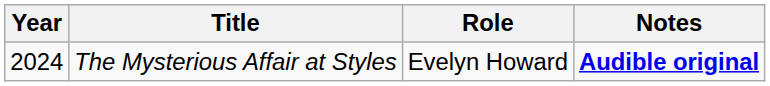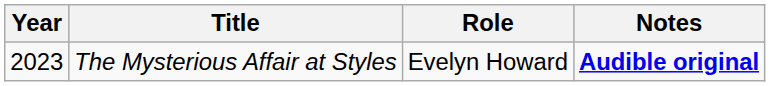The Mysterious Affair at Styles | Year: 2024 -> 2023
